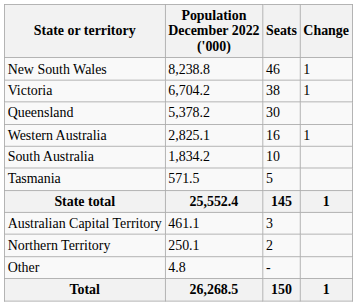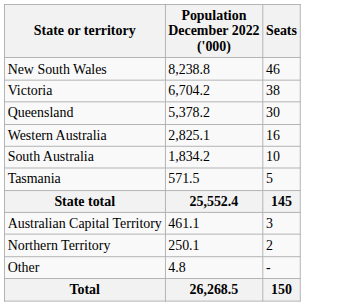- column: Change | 1 | 1 | 1 | 1 | 1
